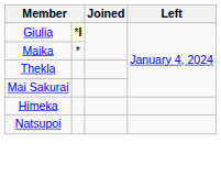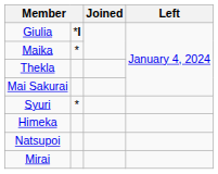Giulia | column 2: lightyellow background -> no background
+ row: Syuri | *
+ row: Mirai
